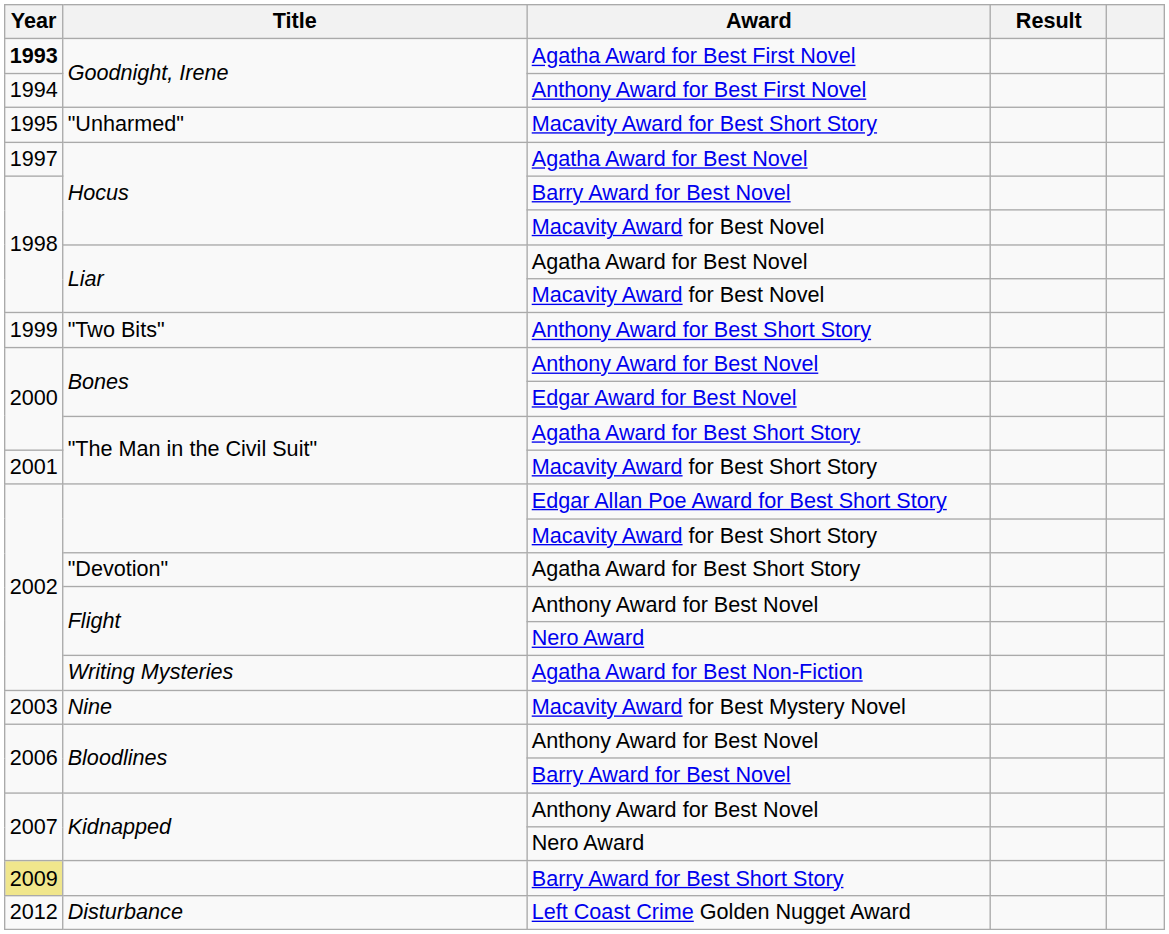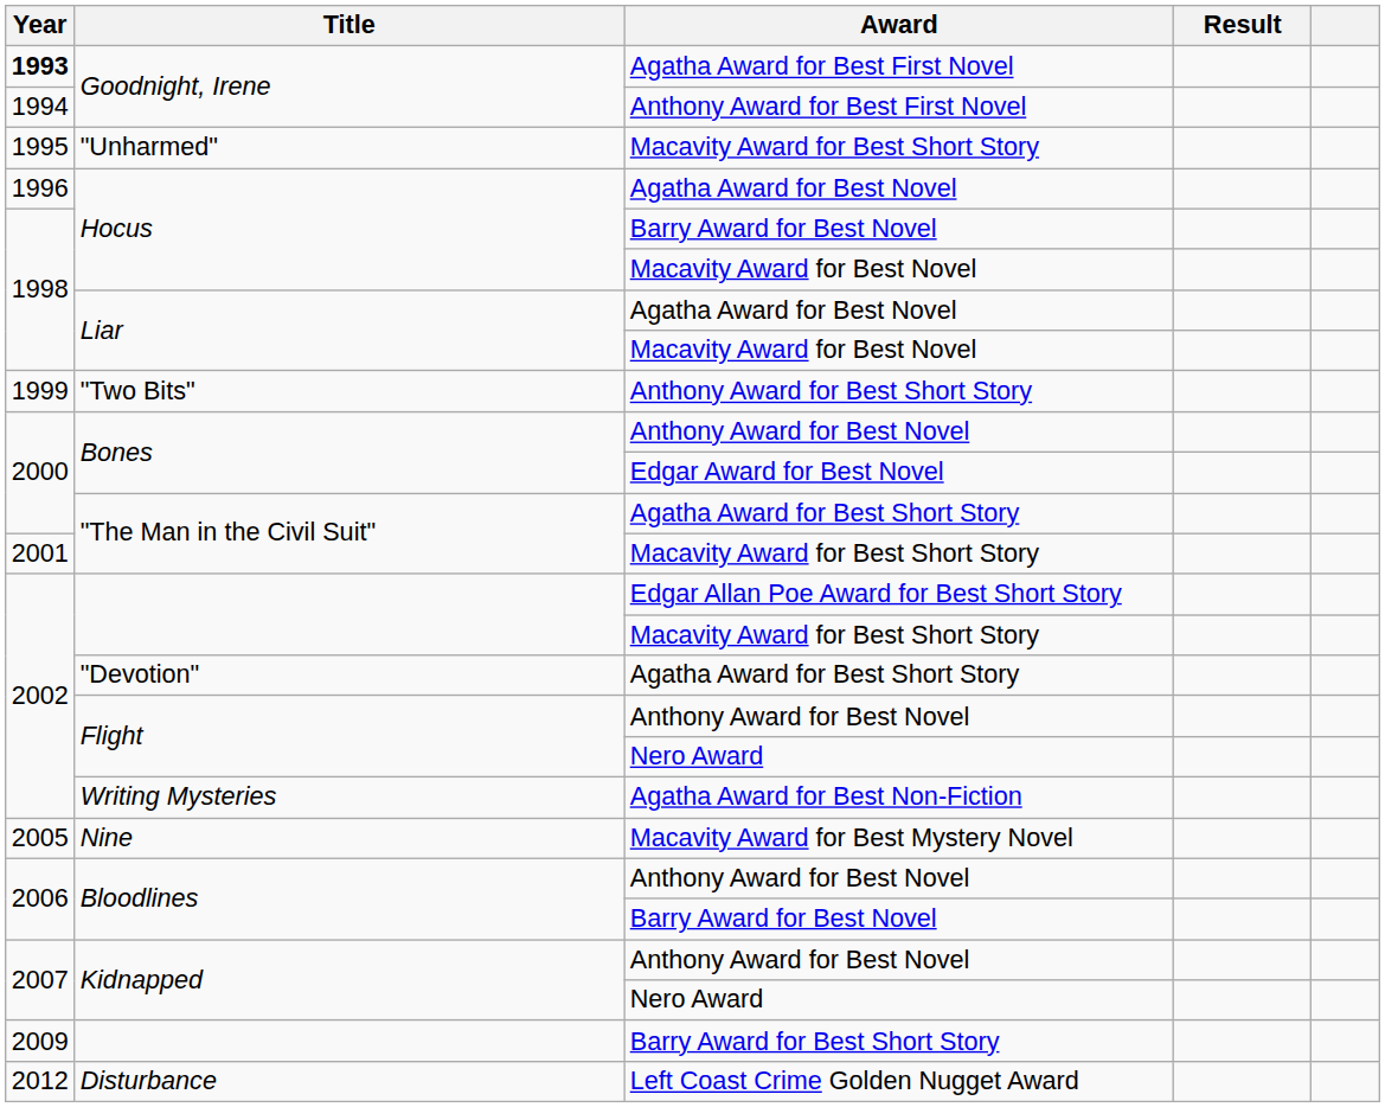Hocus / Agatha Award for Best Novel | Year: 1997 -> 1996
Macavity Award for Best Mystery Novel | Year: 2003 -> 2005
Barry Award for Best Short Story | Year: khaki background -> no background
